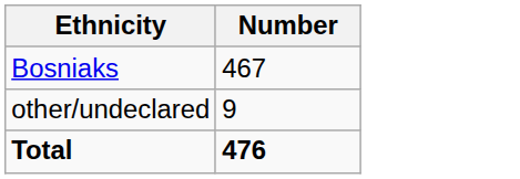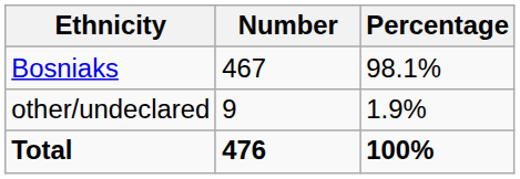+ column: Percentage | 98.1% | 1.9% | 100%
